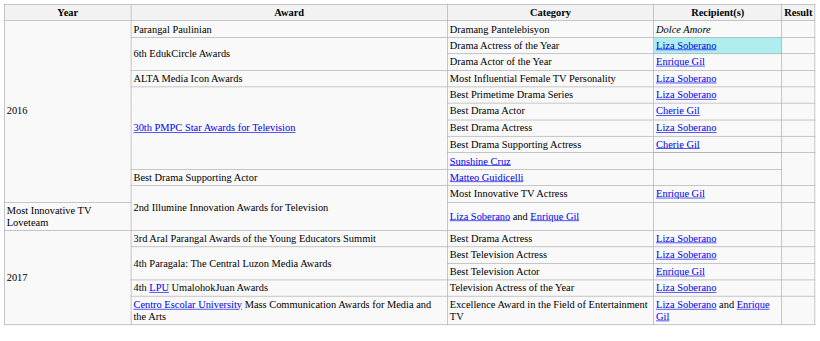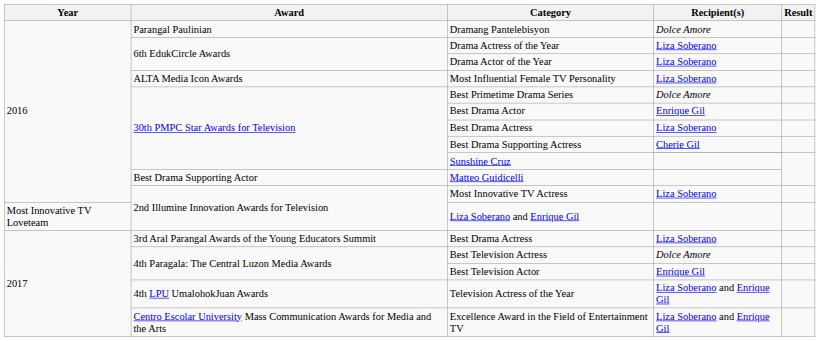Drama Actress of the Year | Recipient(s): paleturquoise background -> no background
Drama Actor of the Year | Recipient(s): Enrique Gil -> Liza Soberano
Best Primetime Drama Series | Recipient(s): Liza Soberano -> Dolce Amore
Best Drama Actor | Recipient(s): Cherie Gil -> Enrique Gil
Most Innovative TV Actress | Recipient(s): Enrique Gil -> Liza Soberano
Best Television Actress | Recipient(s): Liza Soberano -> Dolce Amore
Television Actress of the Year | Recipient(s): Liza Soberano -> Liza Soberano and Enrique Gil
